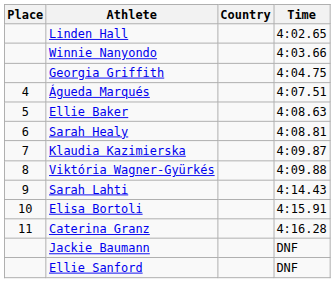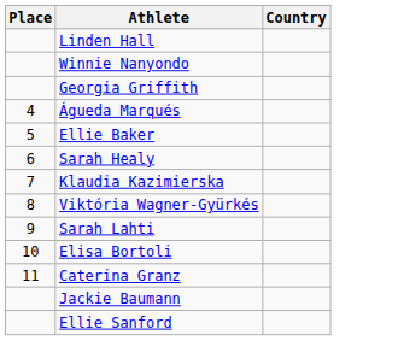- column: Time | 4:02.65 | 4:03.66 | 4:04.75 | 4:07.51 | 4:08.63 | 4:08.81 | 4:09.87 | 4:09.88 | 4:14.43 | 4:15.91 | 4:16.28 | DNF | DNF
